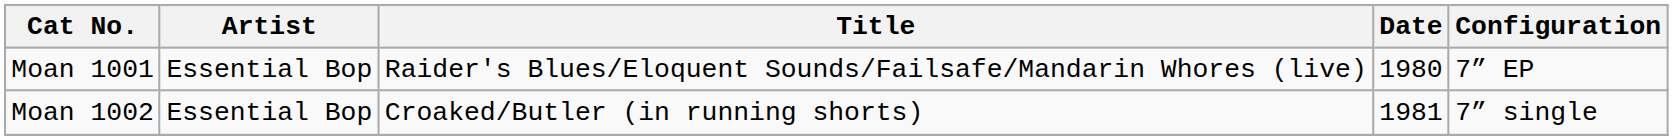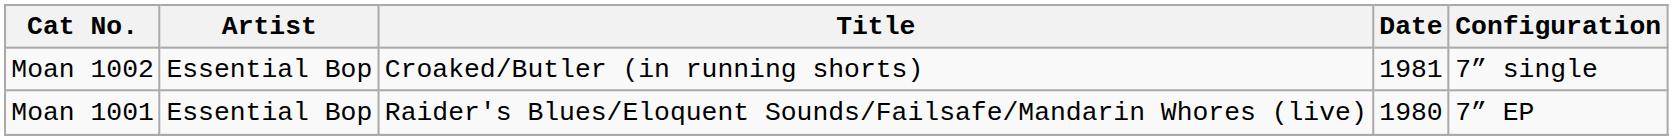rows swapped: Moan 1001 <-> Moan 1002
